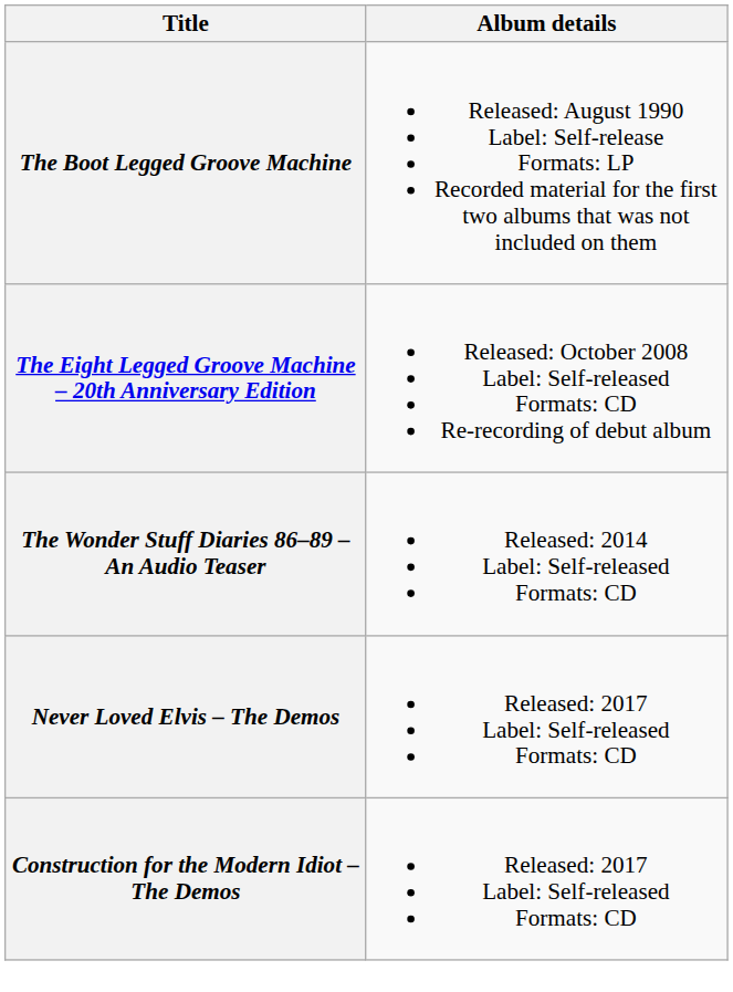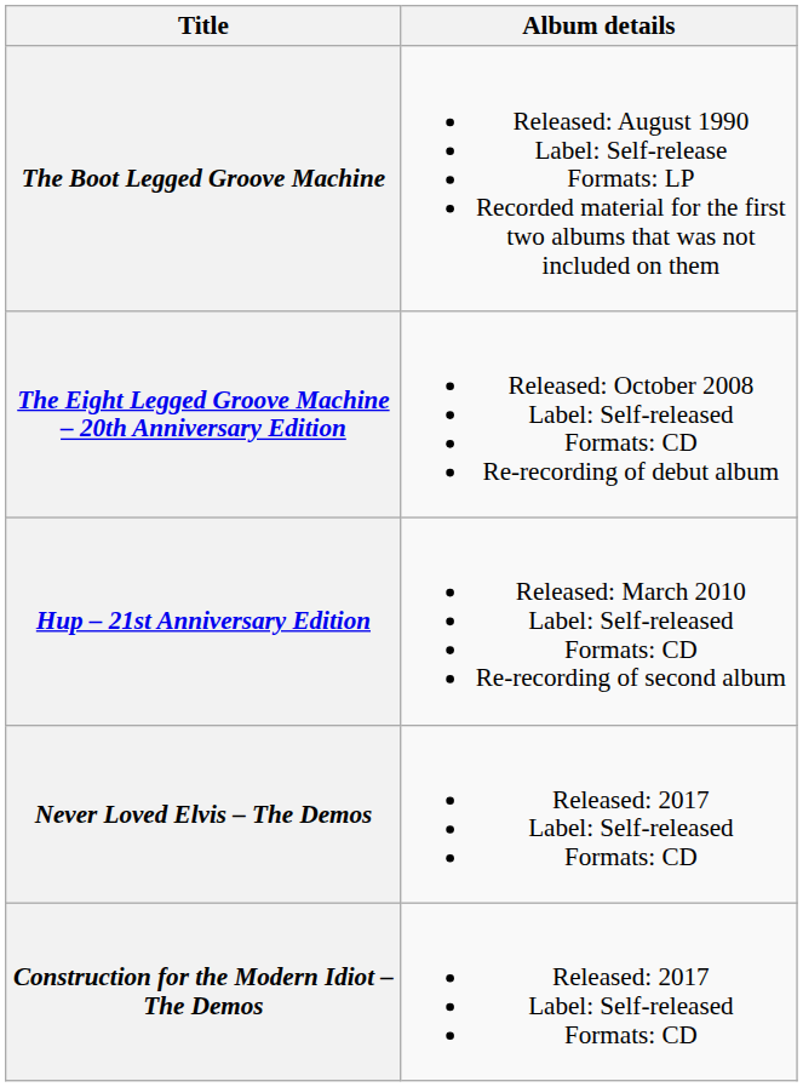+ row: Hup – 21st Anniversary Edition | Released: March 2010 Label: Self-released Formats: CD Re-recording of second album
- row: The Wonder Stuff Diaries 86–89 – An Audio Teaser | Released: 2014 Label: Self-released Formats: CD
